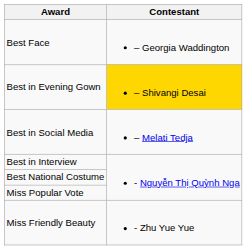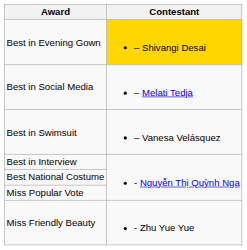- row: Best Face | – Georgia Waddington
+ row: Best in Swimsuit | – Vanesa Velásquez
